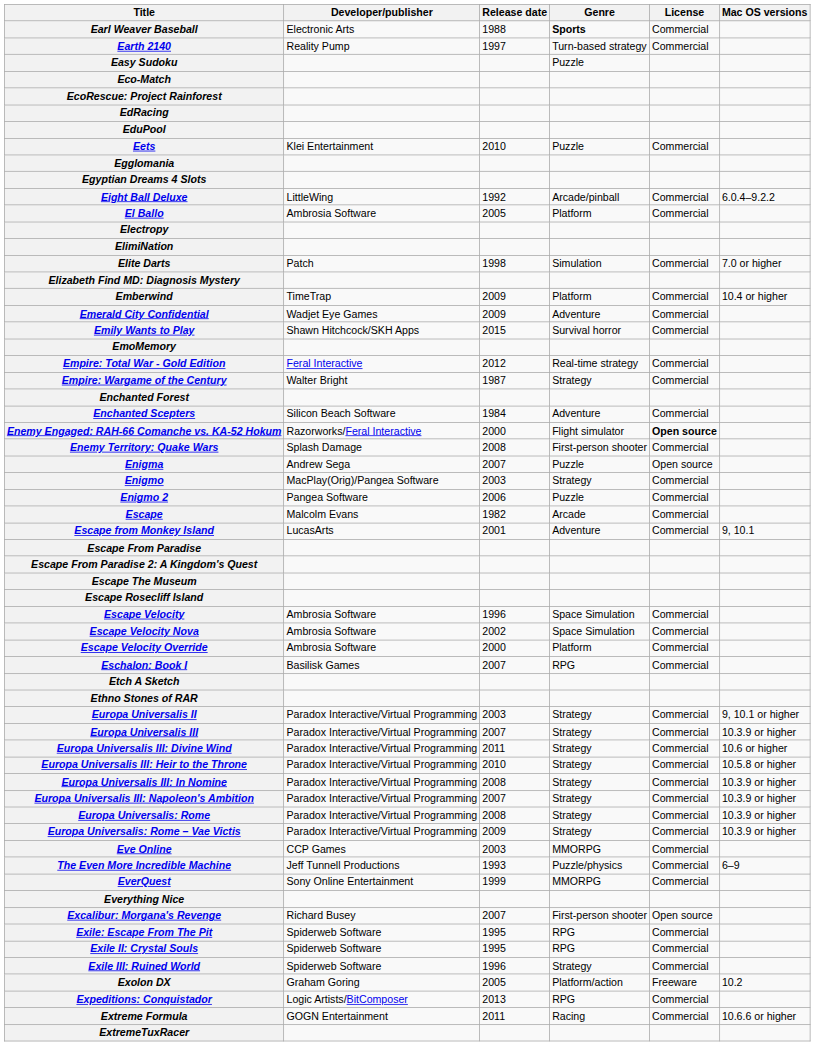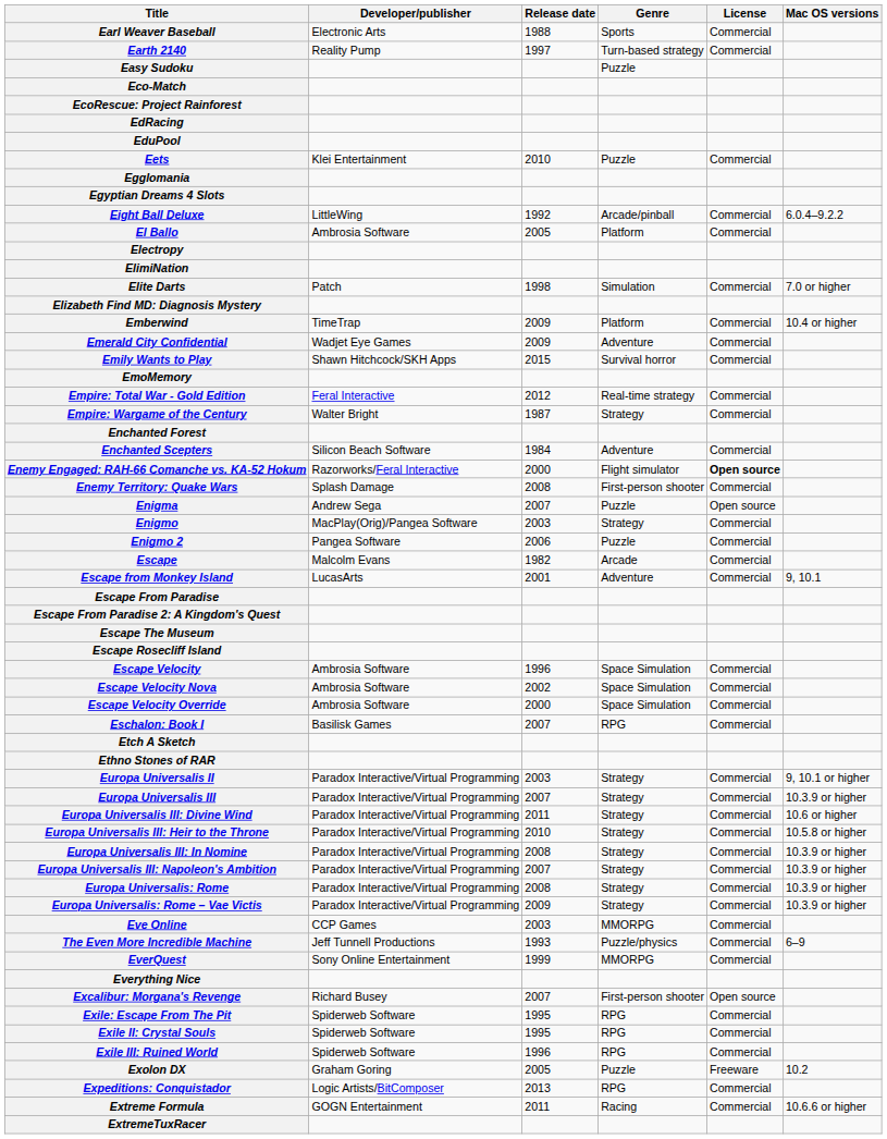Earl Weaver Baseball | Genre: bold -> normal
Escape Velocity Override | Genre: Platform -> Space Simulation
Exile III: Ruined World | Genre: Strategy -> RPG
Exolon DX | Genre: Platform/action -> Puzzle
